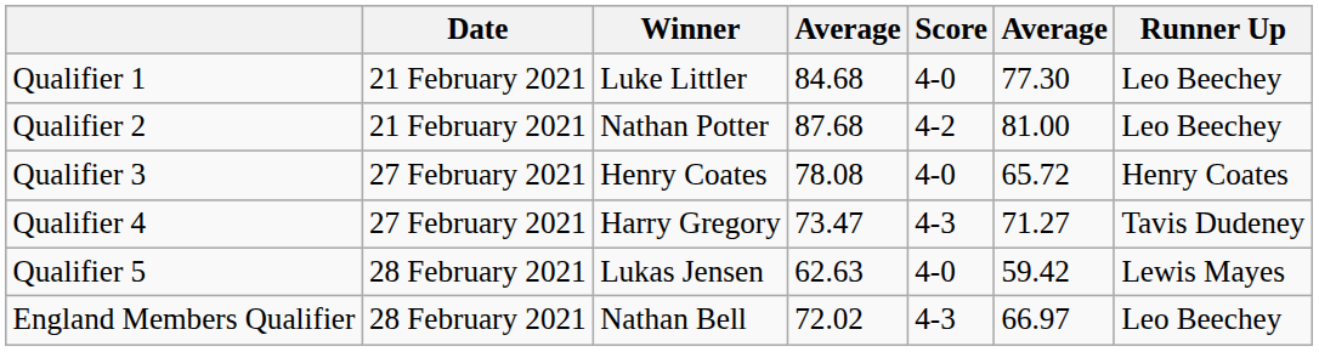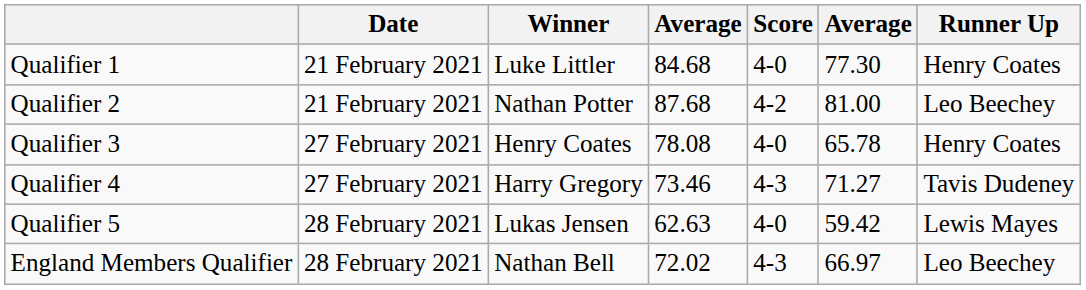Qualifier 1 | Runner Up: Leo Beechey -> Henry Coates
Qualifier 3 | column 6: 65.72 -> 65.78
Qualifier 4 | column 4: 73.47 -> 73.46
